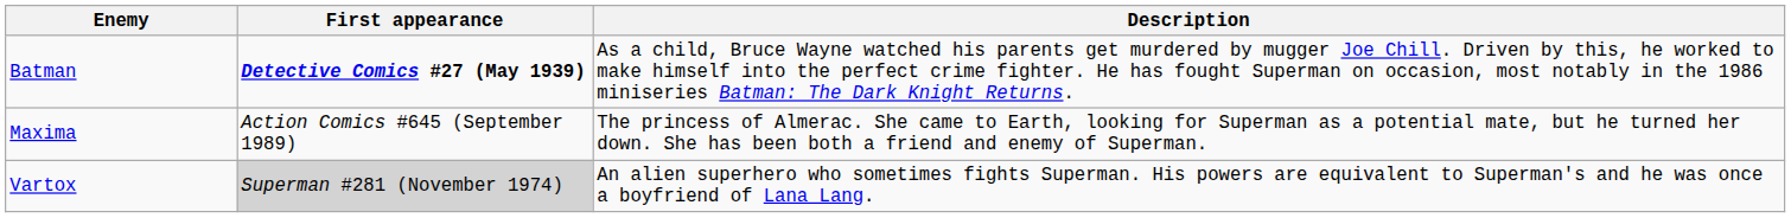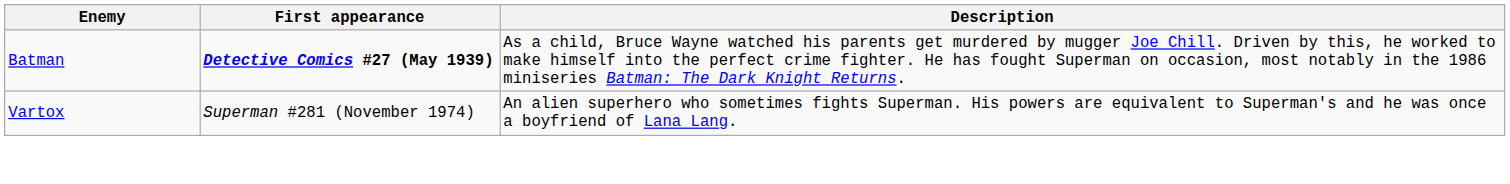- row: Maxima | Action Comics #645 (September 1989) | The princess of Almerac. She came to Earth, looking for Superman as a potential mate, but he turned her down. She has been both a friend and enemy of Superman.
Vartox | First appearance: lightgrey background -> no background
